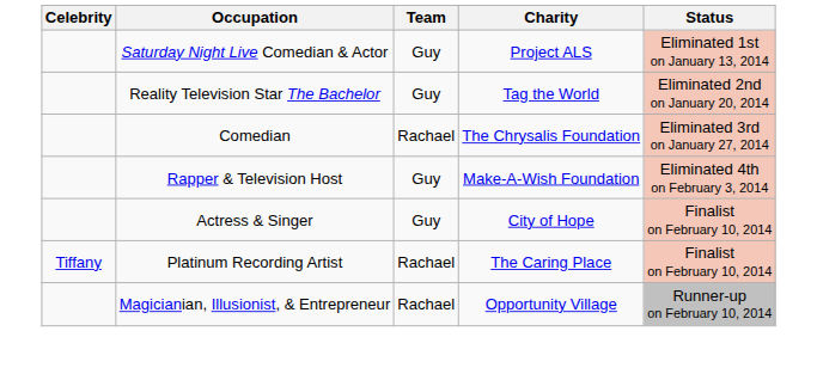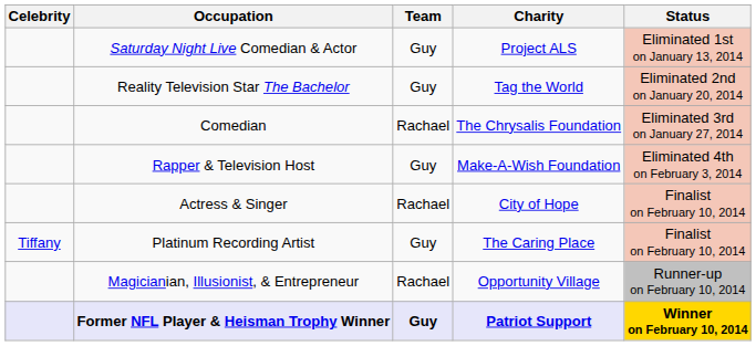Actress & Singer | Team: Guy -> Rachael
Platinum Recording Artist | Team: Rachael -> Guy
+ row: Former NFL Player & Heisman Trophy Winner | Guy | Patriot Support | Winner on February 10, 2014
